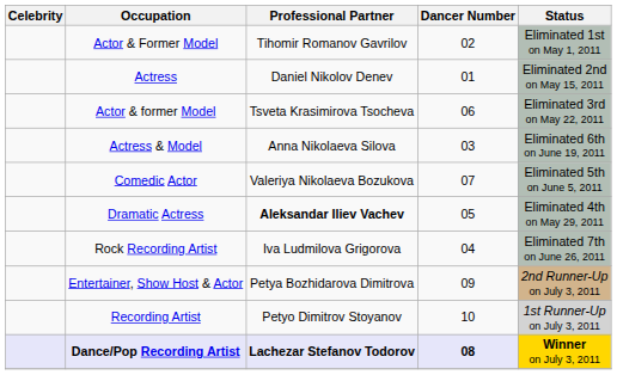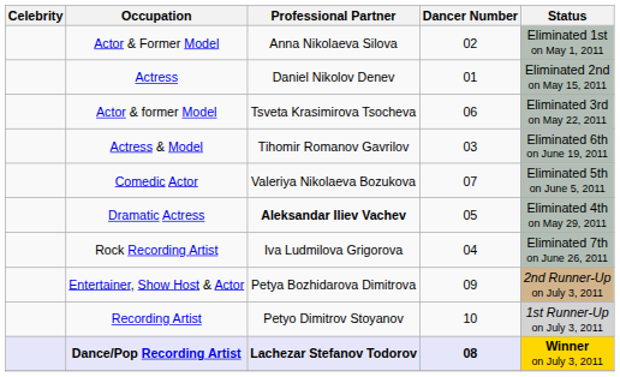Actor & Former Model | Professional Partner: Tihomir Romanov Gavrilov -> Anna Nikolaeva Silova
Actress & Model | Professional Partner: Anna Nikolaeva Silova -> Tihomir Romanov Gavrilov
